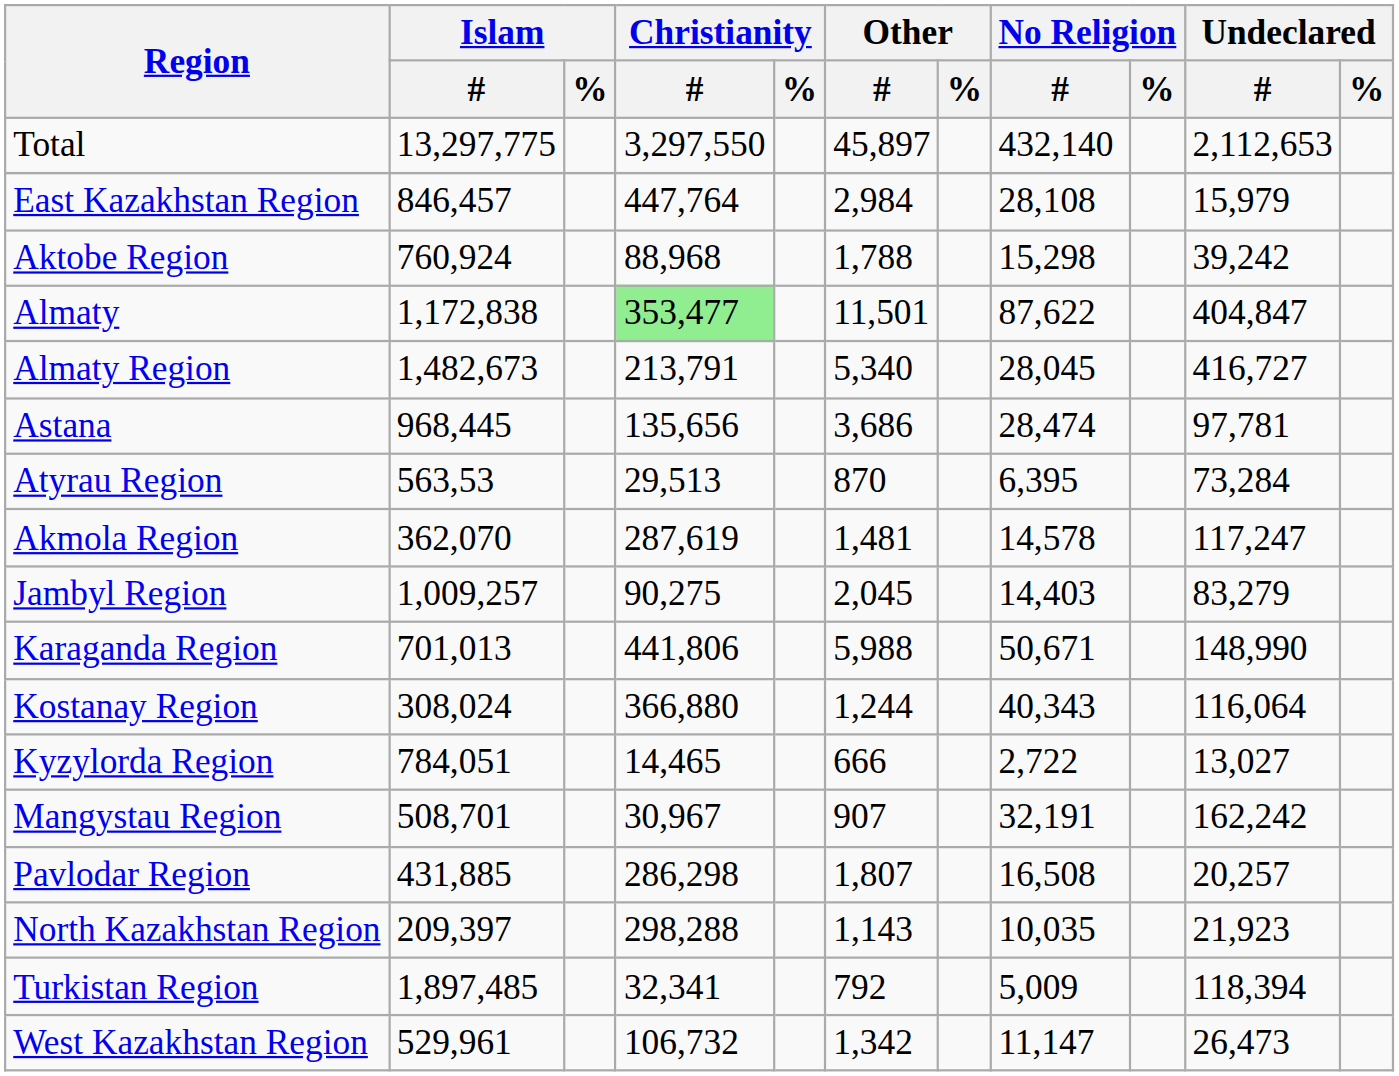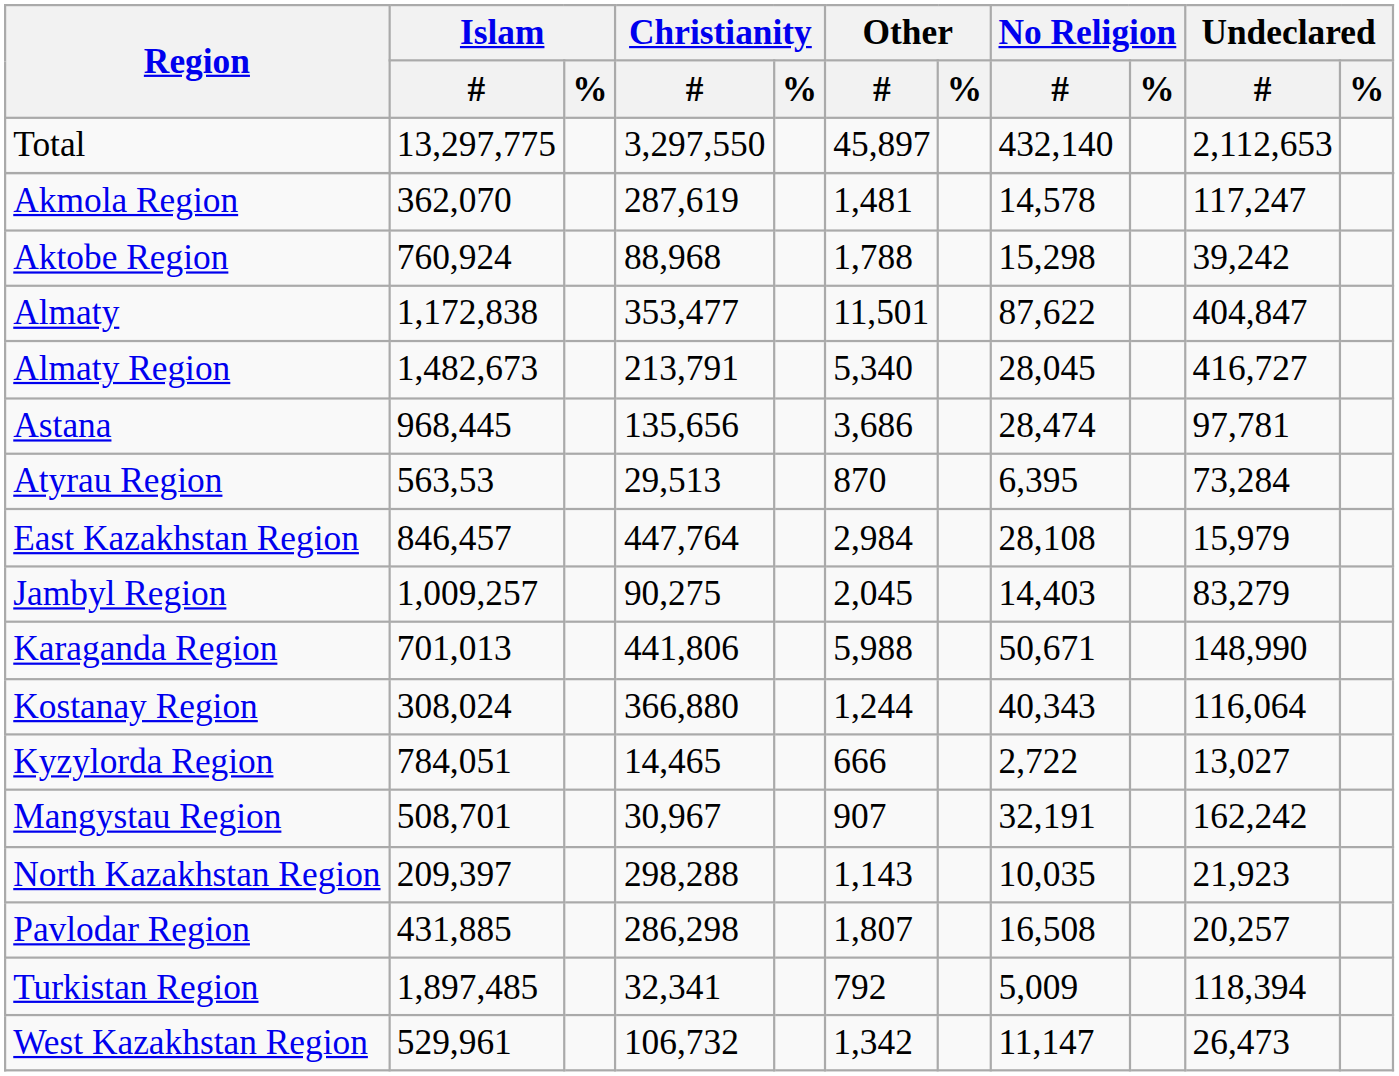rows swapped: Akmola Region <-> East Kazakhstan Region
Almaty | Christianity / #: lightgreen background -> no background
rows swapped: Pavlodar Region <-> North Kazakhstan Region
